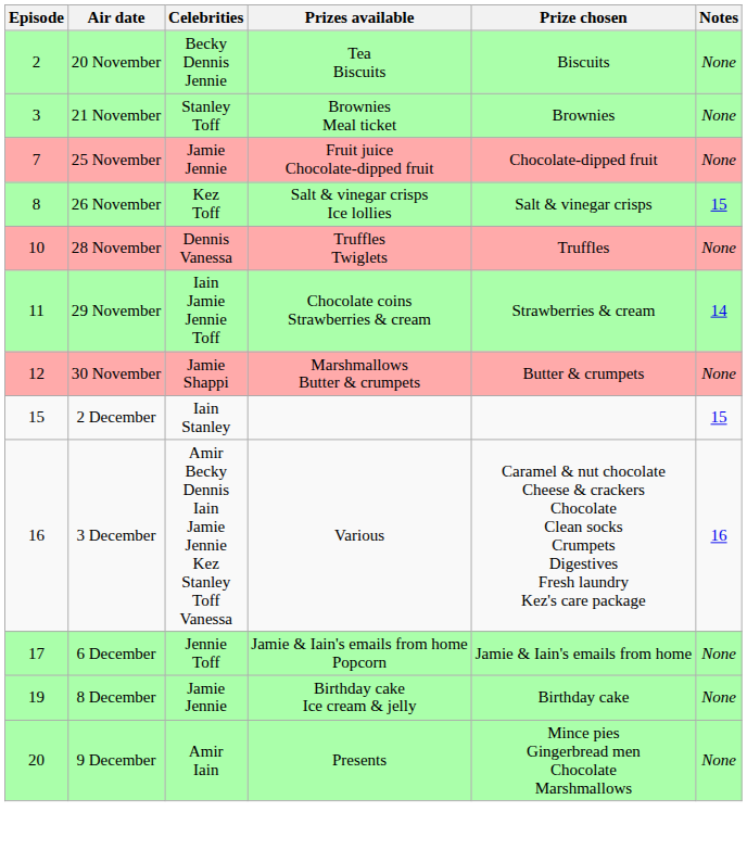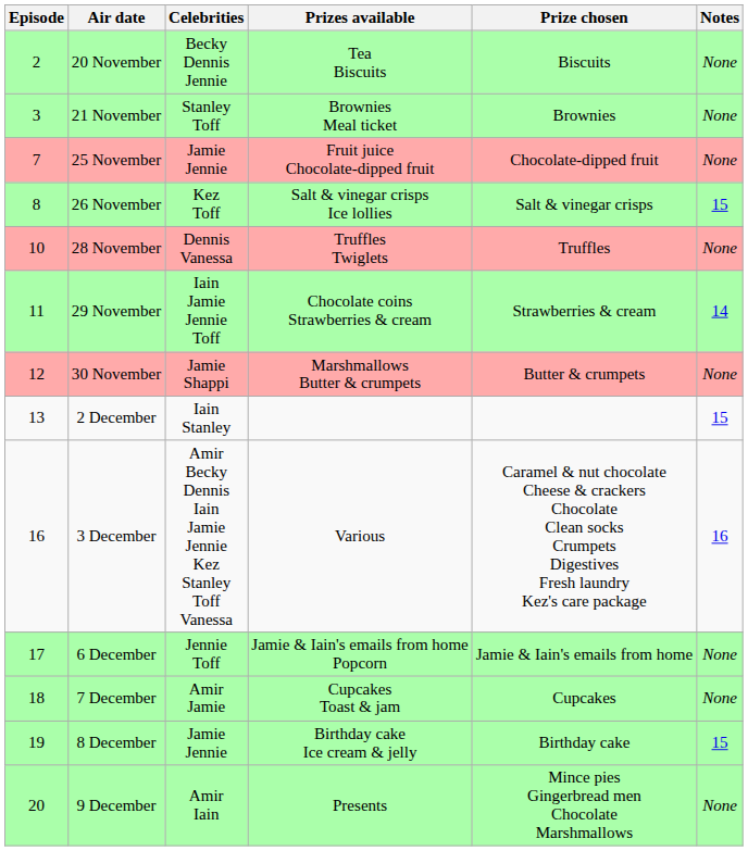2 December | Episode: 15 -> 13
+ row: 18 | 7 December | Amir Jamie | Cupcakes Toast & jam | Cupcakes | None
8 December | Notes: None -> 15
